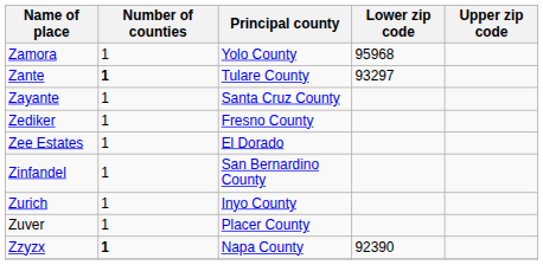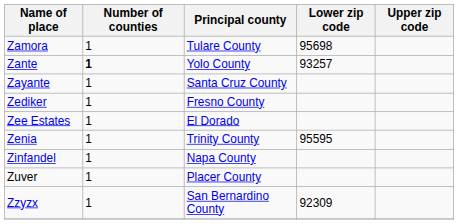Zamora | Principal county: Yolo County -> Tulare County
Zamora | Lower zip code: 95968 -> 95698
Zante | Principal county: Tulare County -> Yolo County
Zante | Lower zip code: 93297 -> 93257
+ row: Zenia | 1 | Trinity County | 95595
Zinfandel | Principal county: San Bernardino County -> Napa County
- row: Zurich | 1 | Inyo County
Zzyzx | Number of counties: bold -> normal
Zzyzx | Principal county: Napa County -> San Bernardino County
Zzyzx | Lower zip code: 92390 -> 92309
